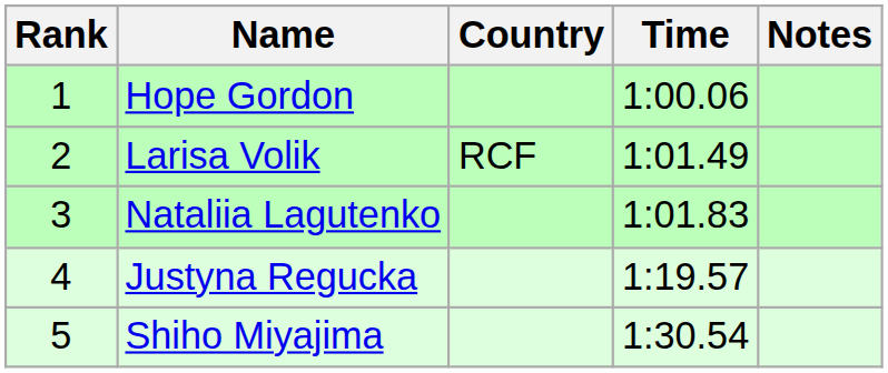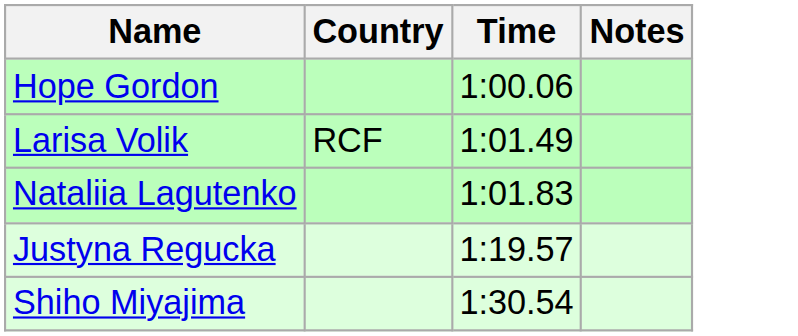- column: Rank | 1 | 2 | 3 | 4 | 5
